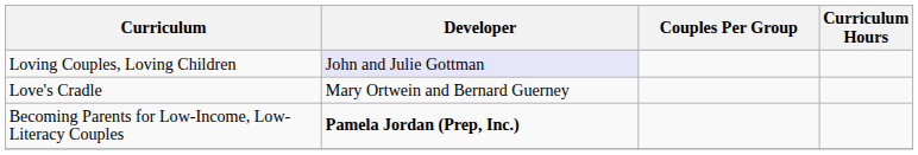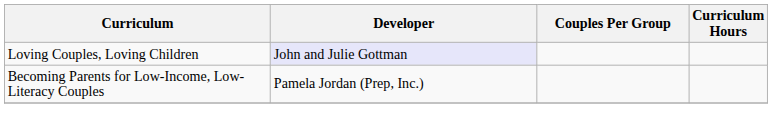- row: Love's Cradle | Mary Ortwein and Bernard Guerney
Becoming Parents for Low-Income, Low-Literacy Couples | Developer: bold -> normal
